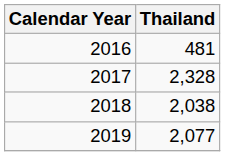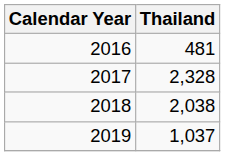2019 | Thailand: 2,077 -> 1,037
